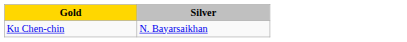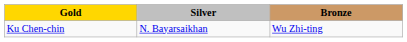+ column: Bronze | Wu Zhi-ting
